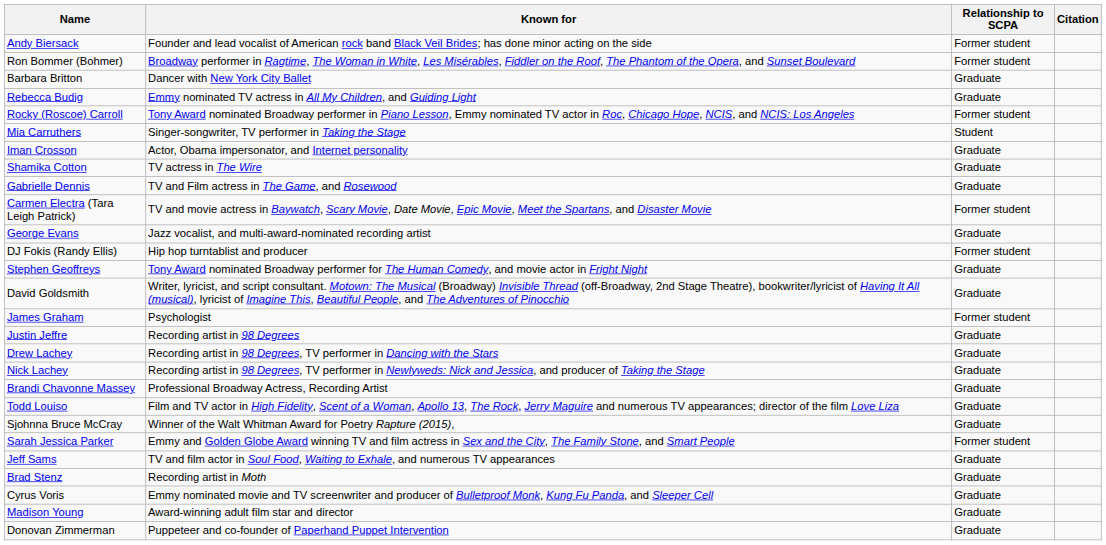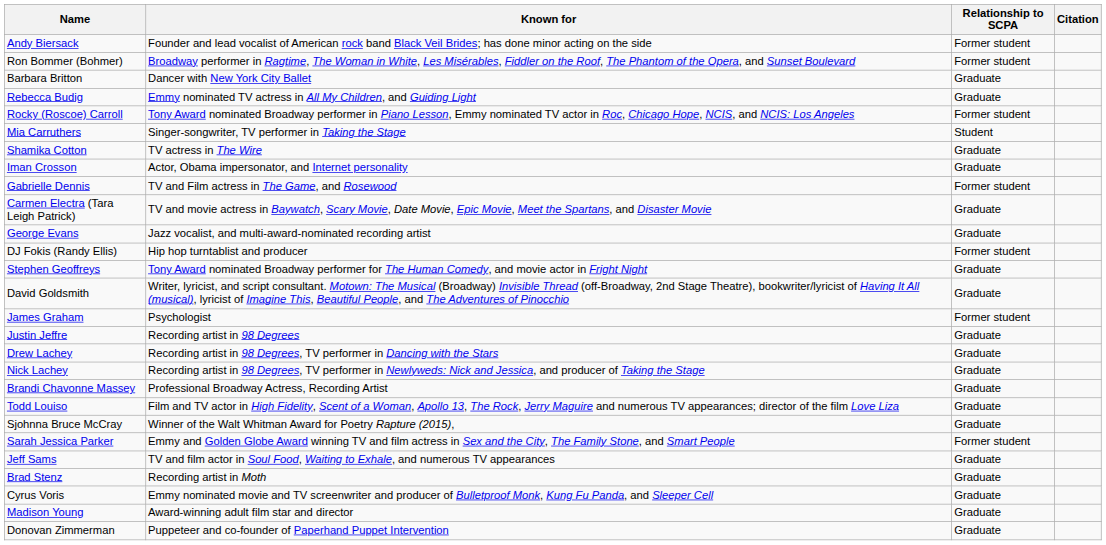rows swapped: Shamika Cotton <-> Iman Crosson
Gabrielle Dennis | Relationship to SCPA: Graduate -> Former student
Carmen Electra (Tara Leigh Patrick) | Relationship to SCPA: Former student -> Graduate
